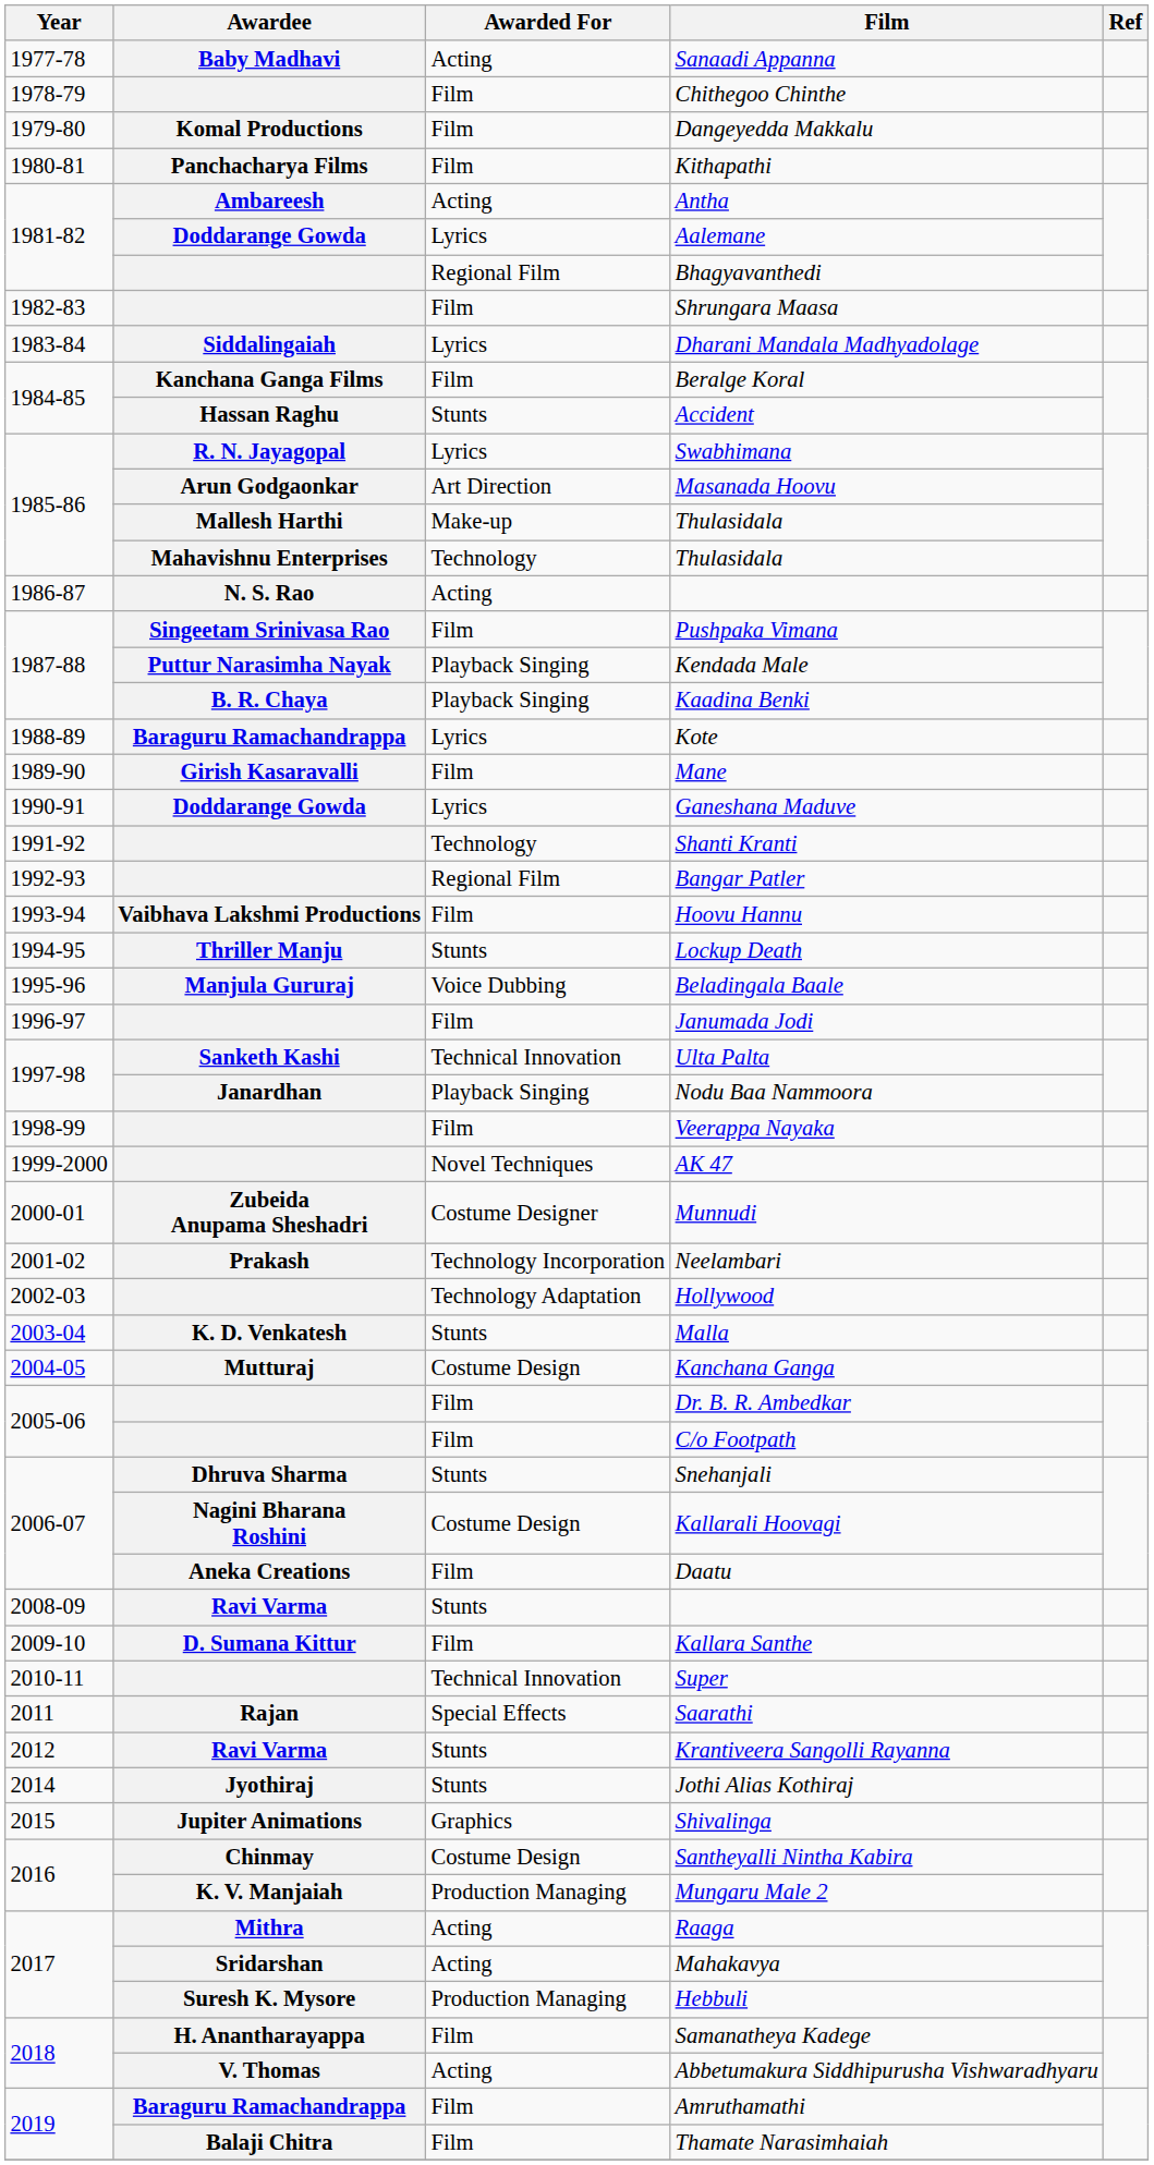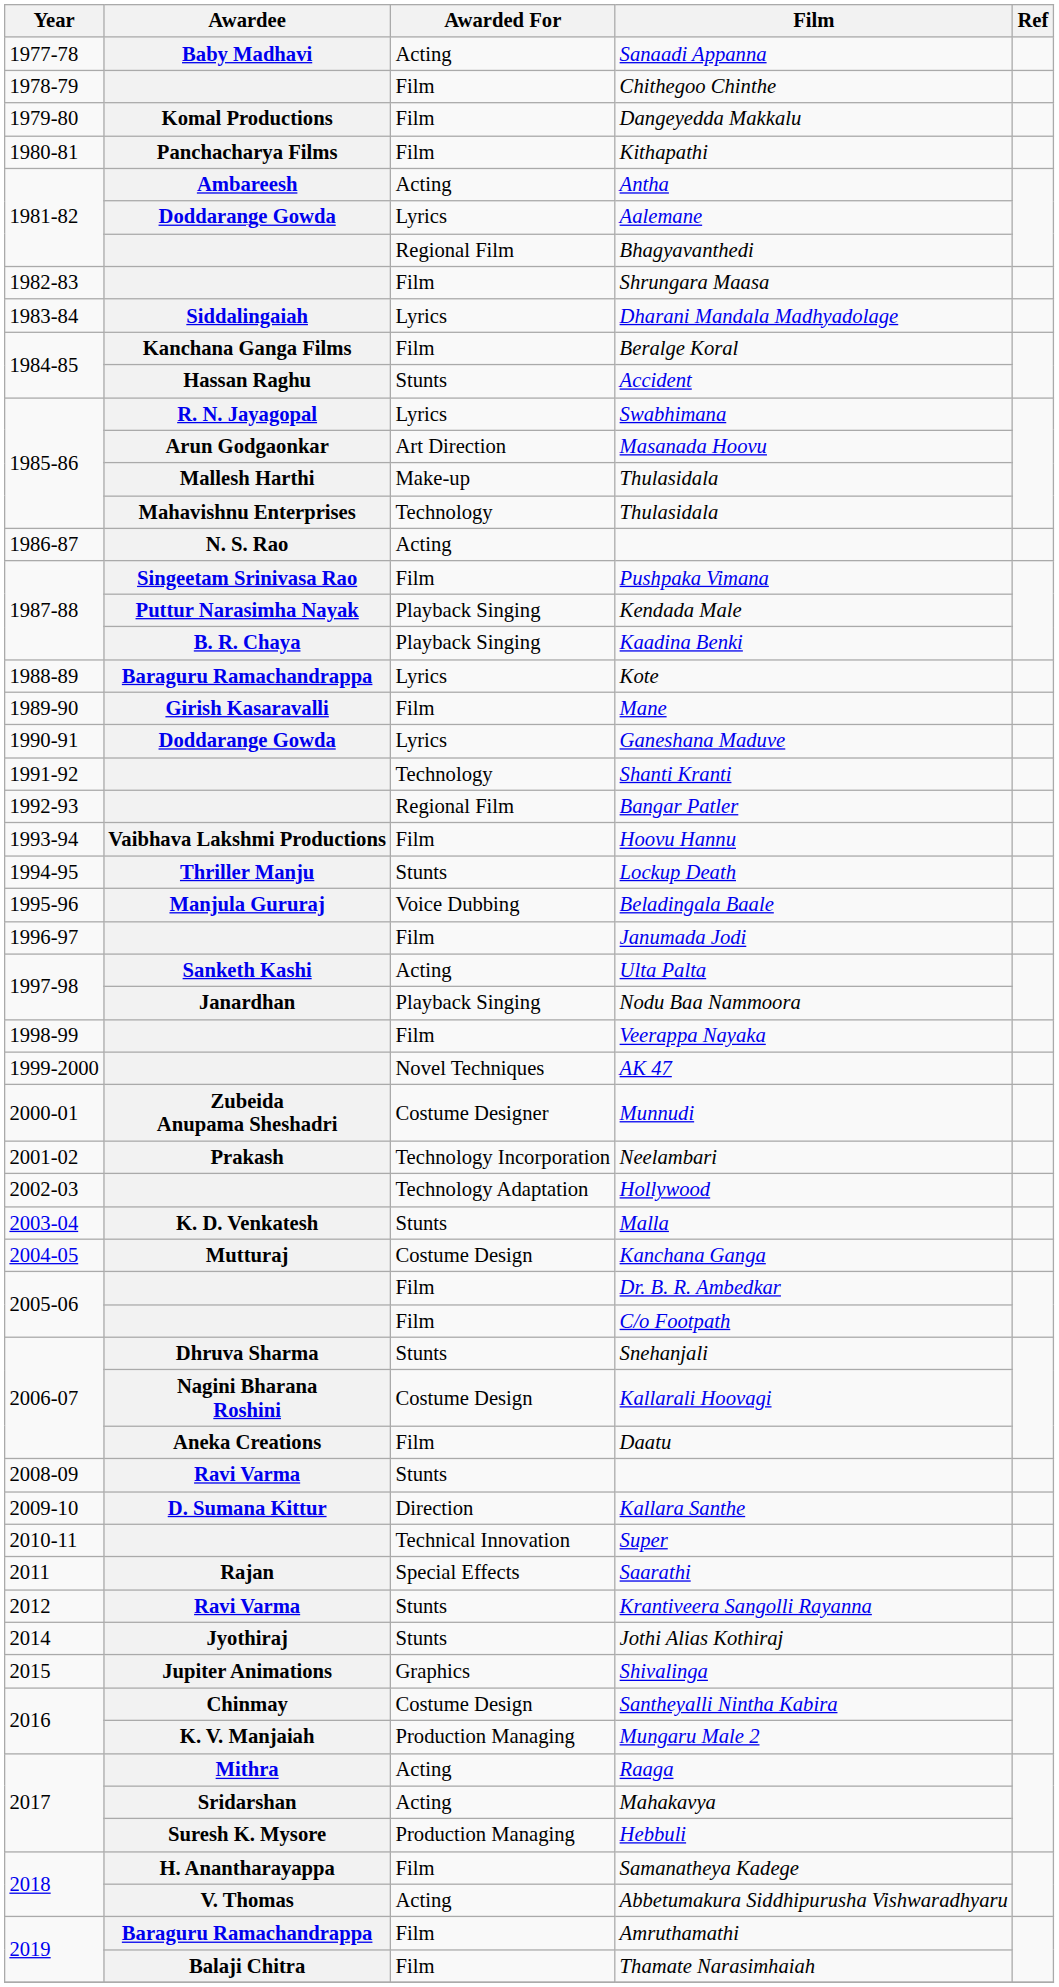Ulta Palta | Awarded For: Technical Innovation -> Acting
Kallara Santhe | Awarded For: Film -> Direction
